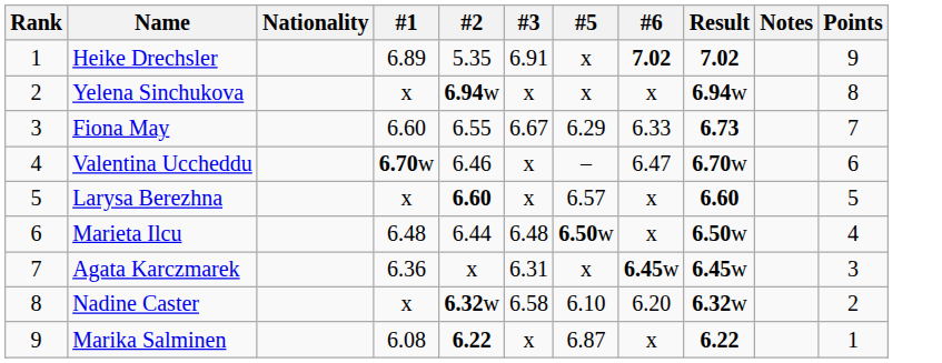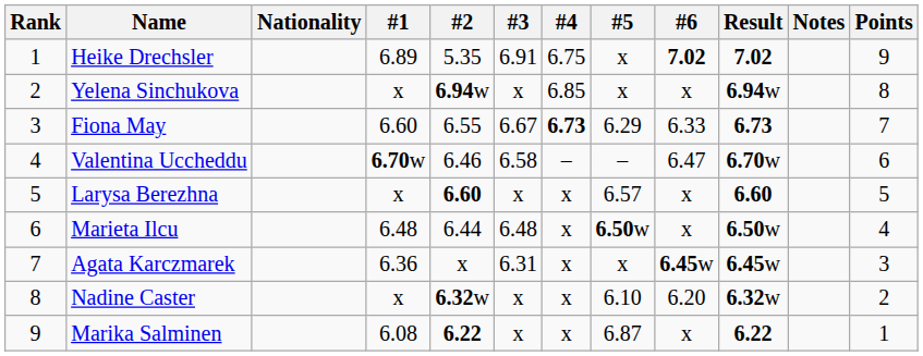+ column: #4 | 6.75 | 6.85 | 6.73 | – | x | x | x | x | x
Valentina Uccheddu | #3: x -> 6.58
Nadine Caster | #3: 6.58 -> x
